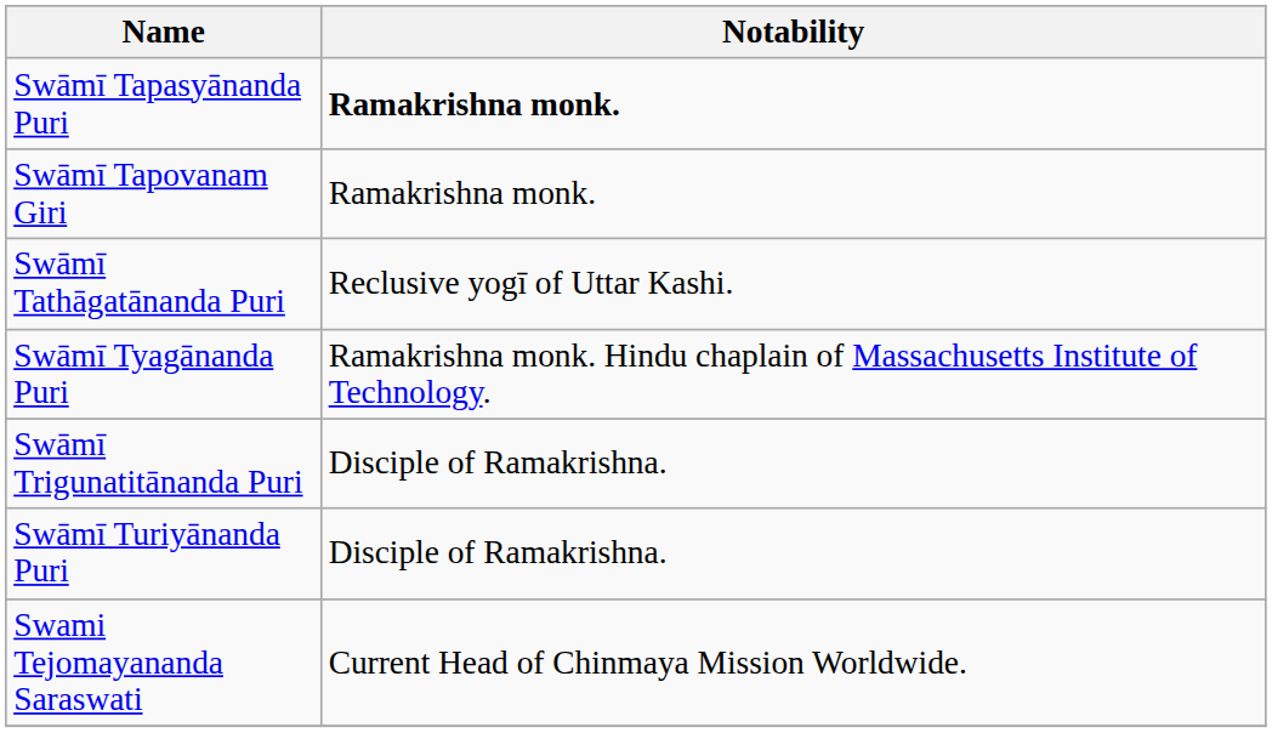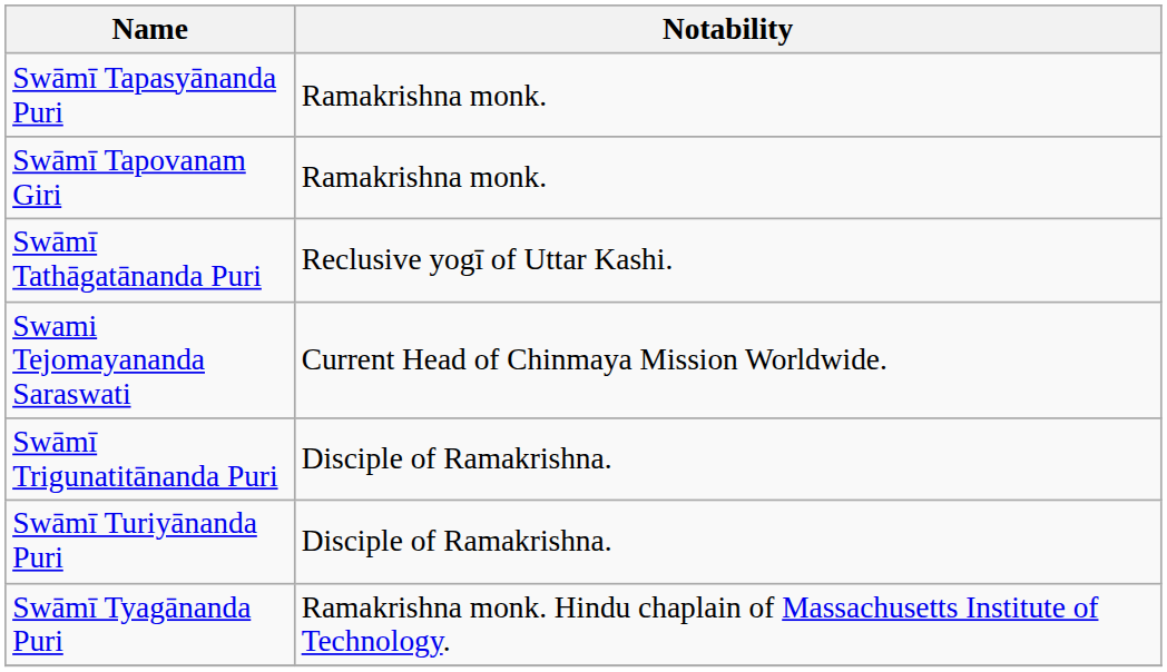Swāmī Tapasyānanda Puri | Notability: bold -> normal
rows swapped: Swami Tejomayananda Saraswati <-> Swāmī Tyagānanda Puri
